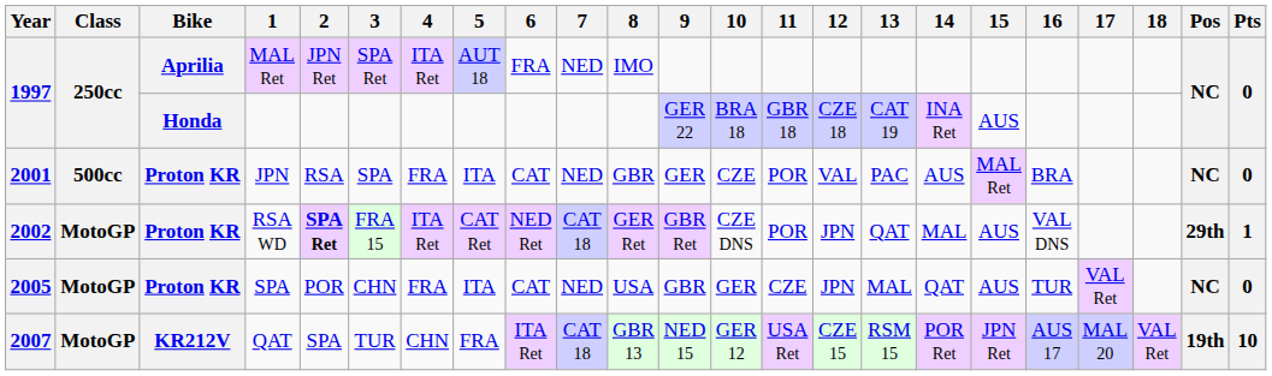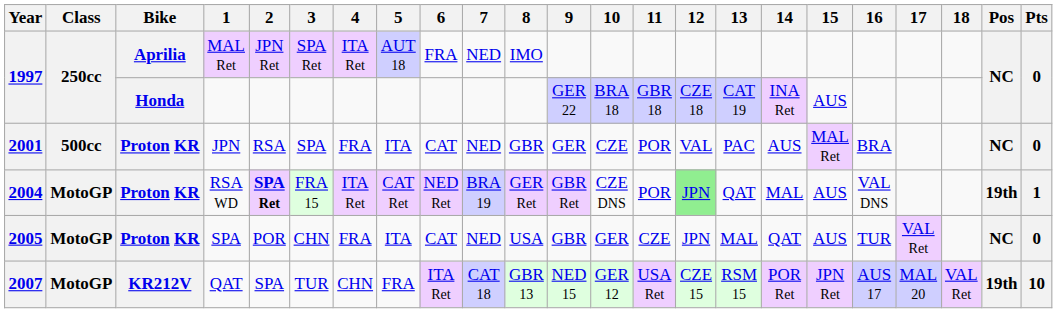RSA WD | Year: 2002 -> 2004
RSA WD | 7: CAT 18 -> BRA 19
RSA WD | 12: no background -> lightgreen background
RSA WD | Pos: 29th -> 19th
